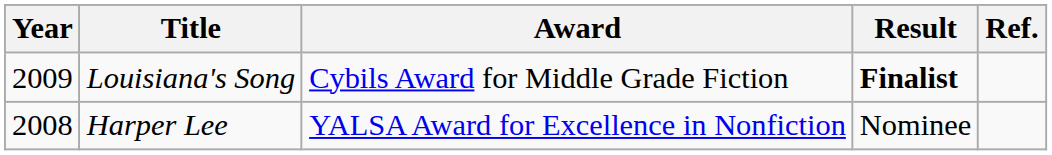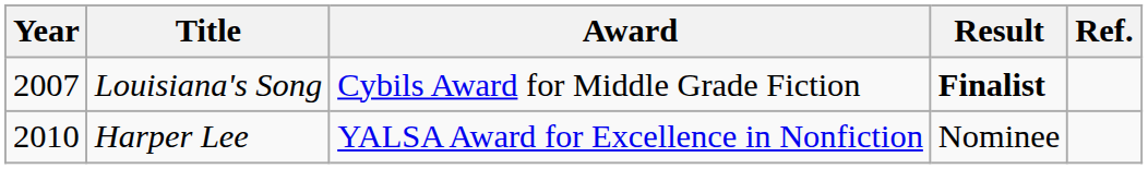Louisiana's Song | Year: 2009 -> 2007
Harper Lee | Year: 2008 -> 2010
